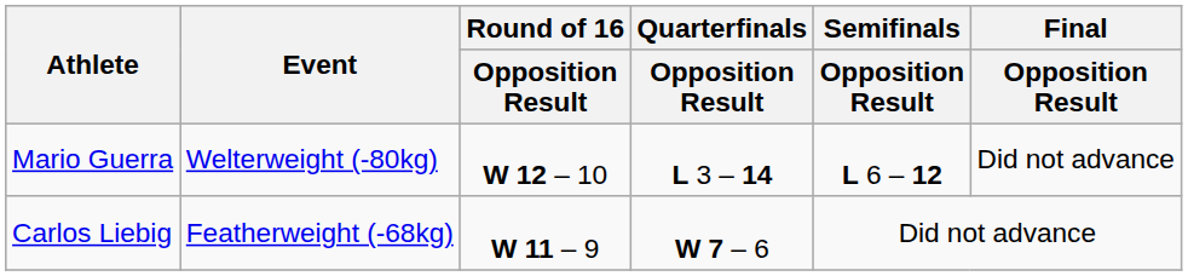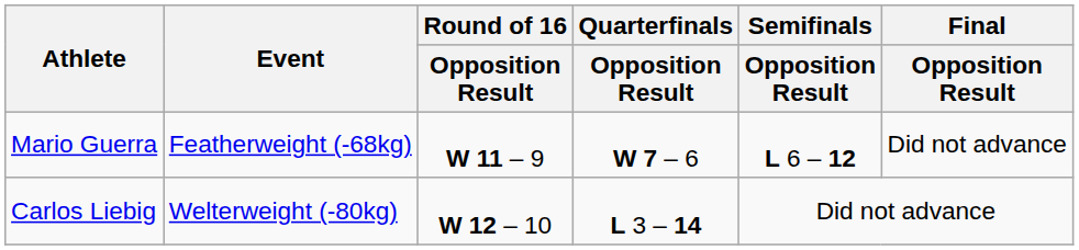Mario Guerra | Event: Welterweight (-80kg) -> Featherweight (-68kg)
Mario Guerra | Round of 16 / Opposition Result: W 12 – 10 -> W 11 – 9
Mario Guerra | Quarterfinals / Opposition Result: L 3 – 14 -> W 7 – 6
Carlos Liebig | Event: Featherweight (-68kg) -> Welterweight (-80kg)
Carlos Liebig | Round of 16 / Opposition Result: W 11 – 9 -> W 12 – 10
Carlos Liebig | Quarterfinals / Opposition Result: W 7 – 6 -> L 3 – 14
